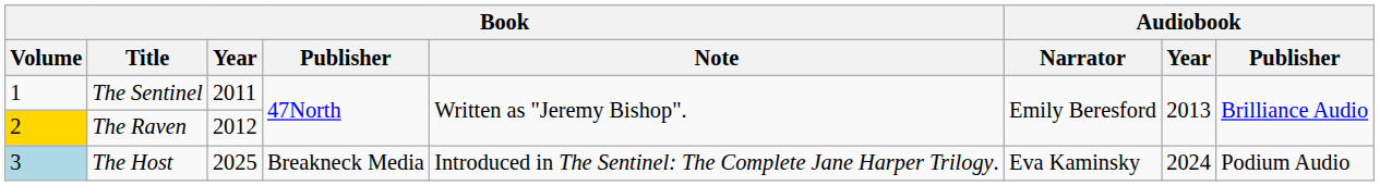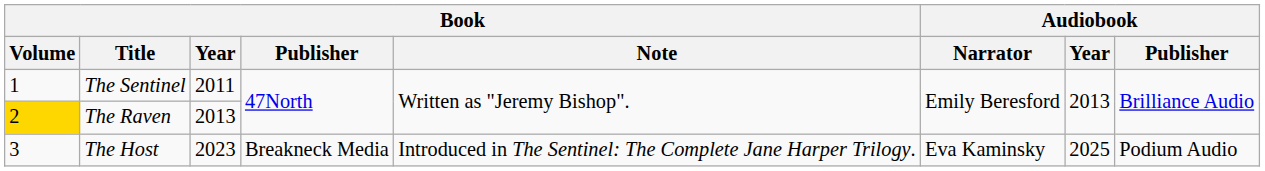The Raven | Book / Year: 2012 -> 2013
The Host | Book / Volume: lightblue background -> no background
The Host | Book / Year: 2025 -> 2023
The Host | Audiobook / Year: 2024 -> 2025
